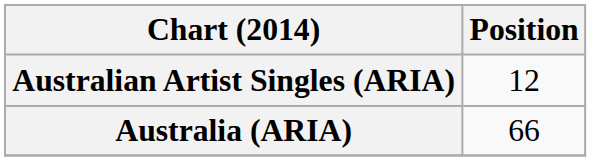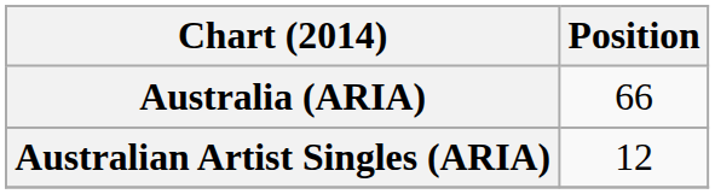rows swapped: Australia (ARIA) <-> Australian Artist Singles (ARIA)
